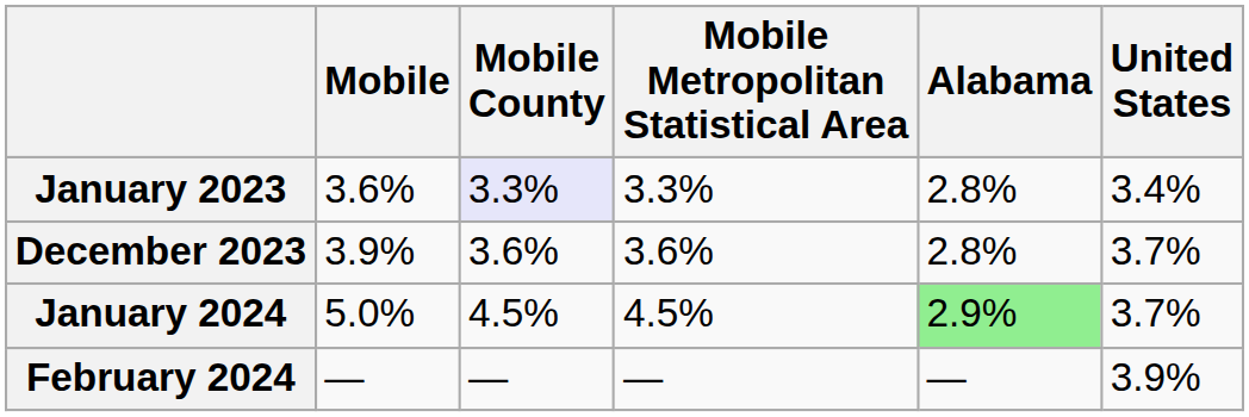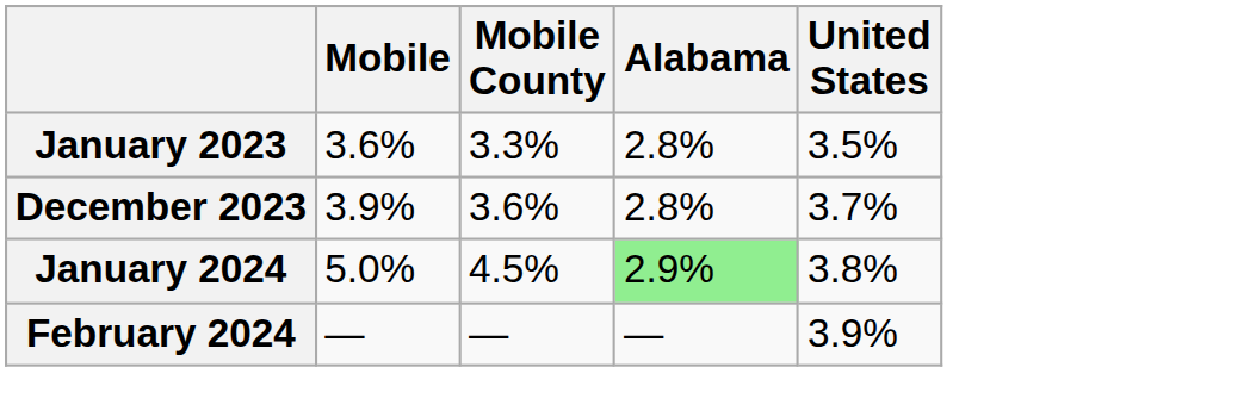- column: Mobile Metropolitan Statistical Area | 3.3% | 3.6% | 4.5% | —
January 2023 | Mobile County: lavender background -> no background
January 2023 | United States: 3.4% -> 3.5%
January 2024 | United States: 3.7% -> 3.8%
